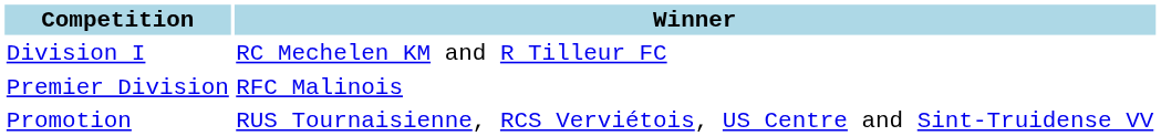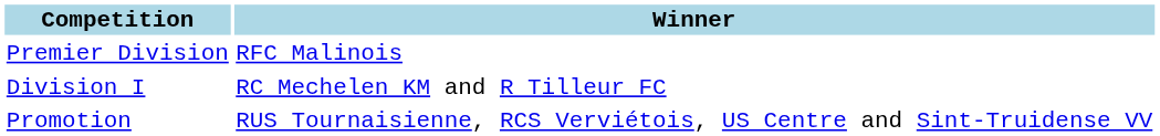rows swapped: Premier Division <-> Division I
